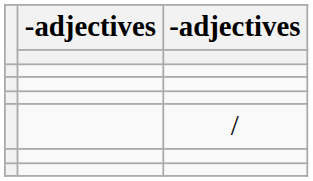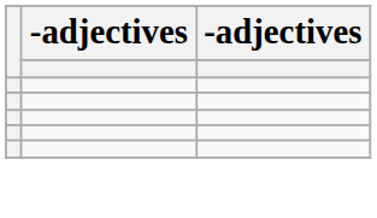- row: /
